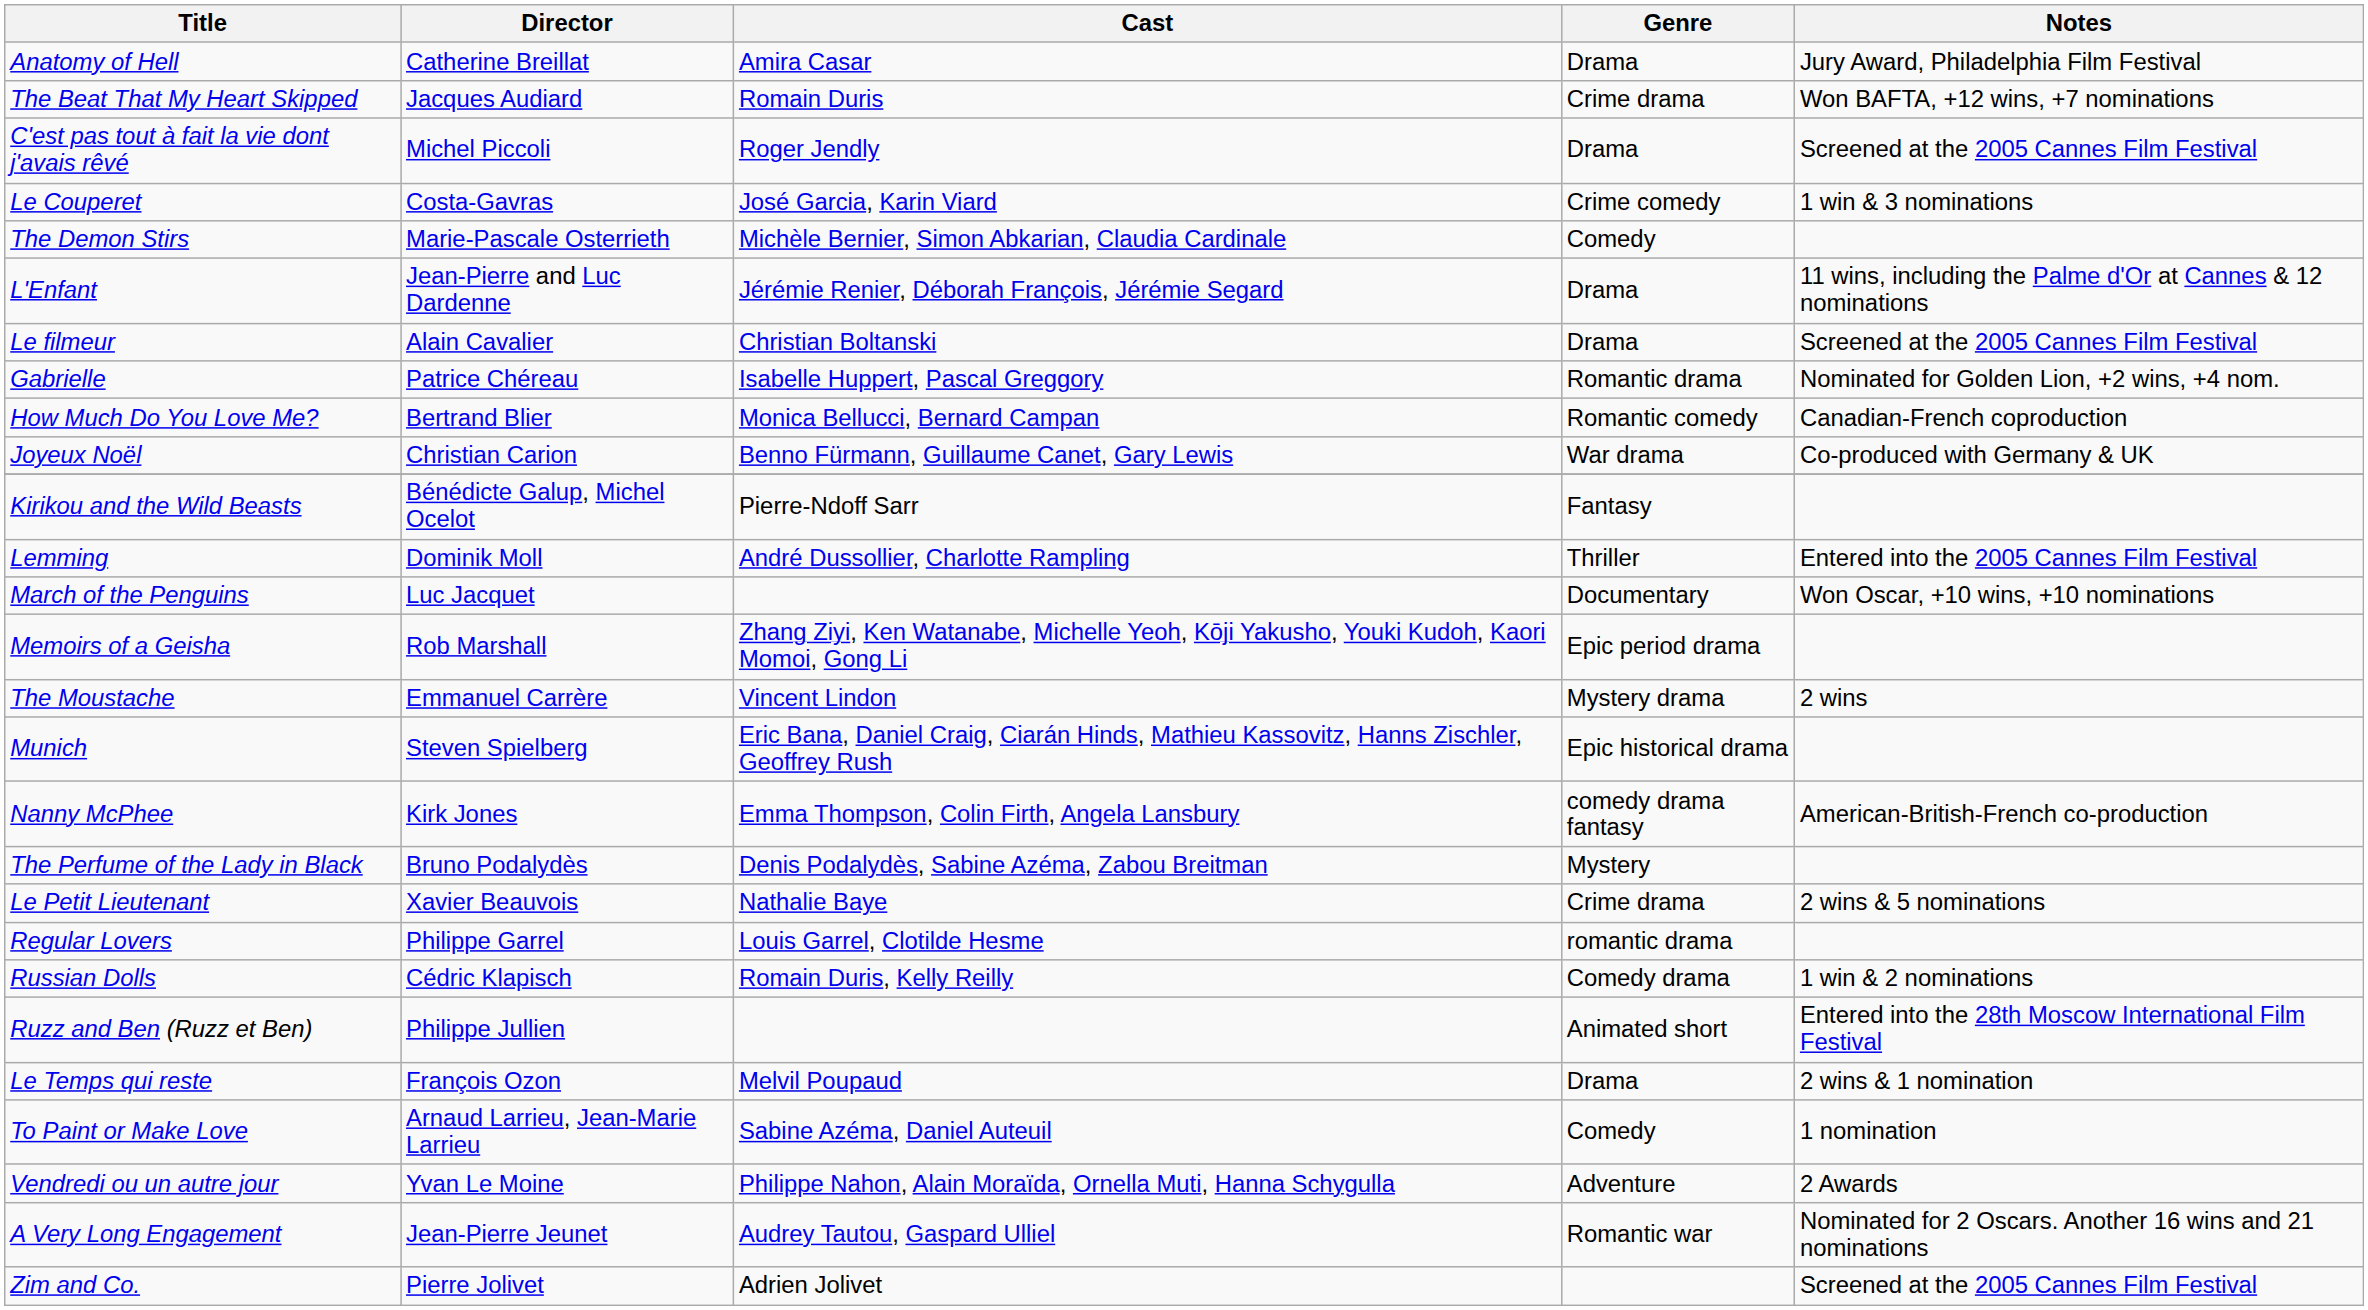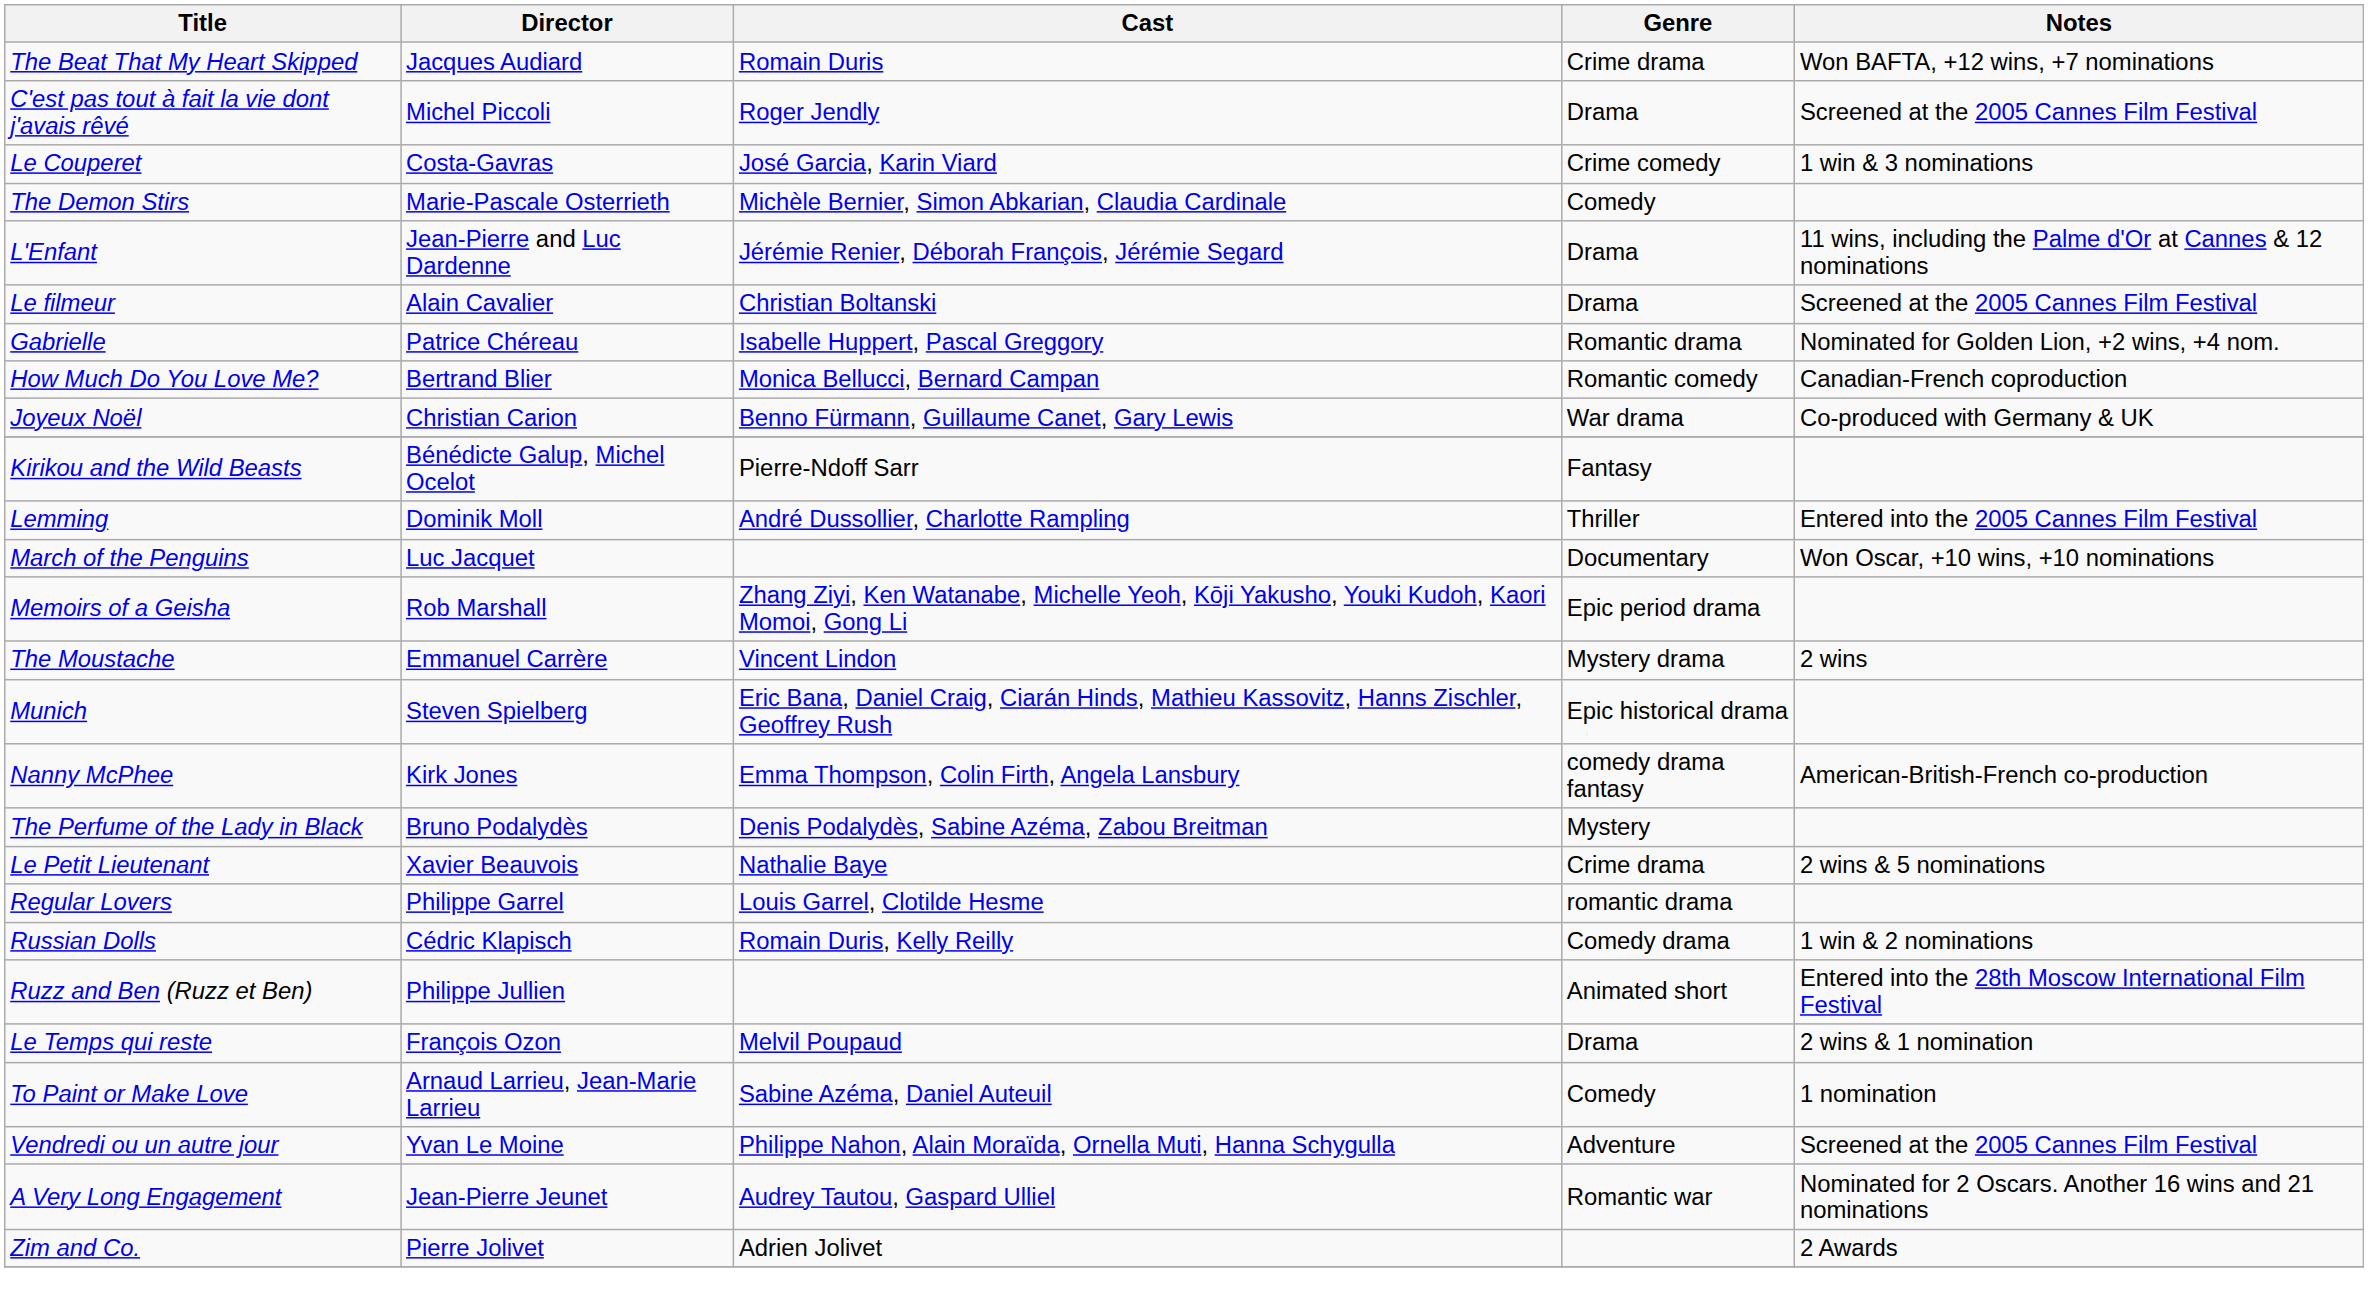- row: Anatomy of Hell | Catherine Breillat | Amira Casar | Drama | Jury Award, Philadelphia Film Festival
Vendredi ou un autre jour | Notes: 2 Awards -> Screened at the 2005 Cannes Film Festival
Zim and Co. | Notes: Screened at the 2005 Cannes Film Festival -> 2 Awards
